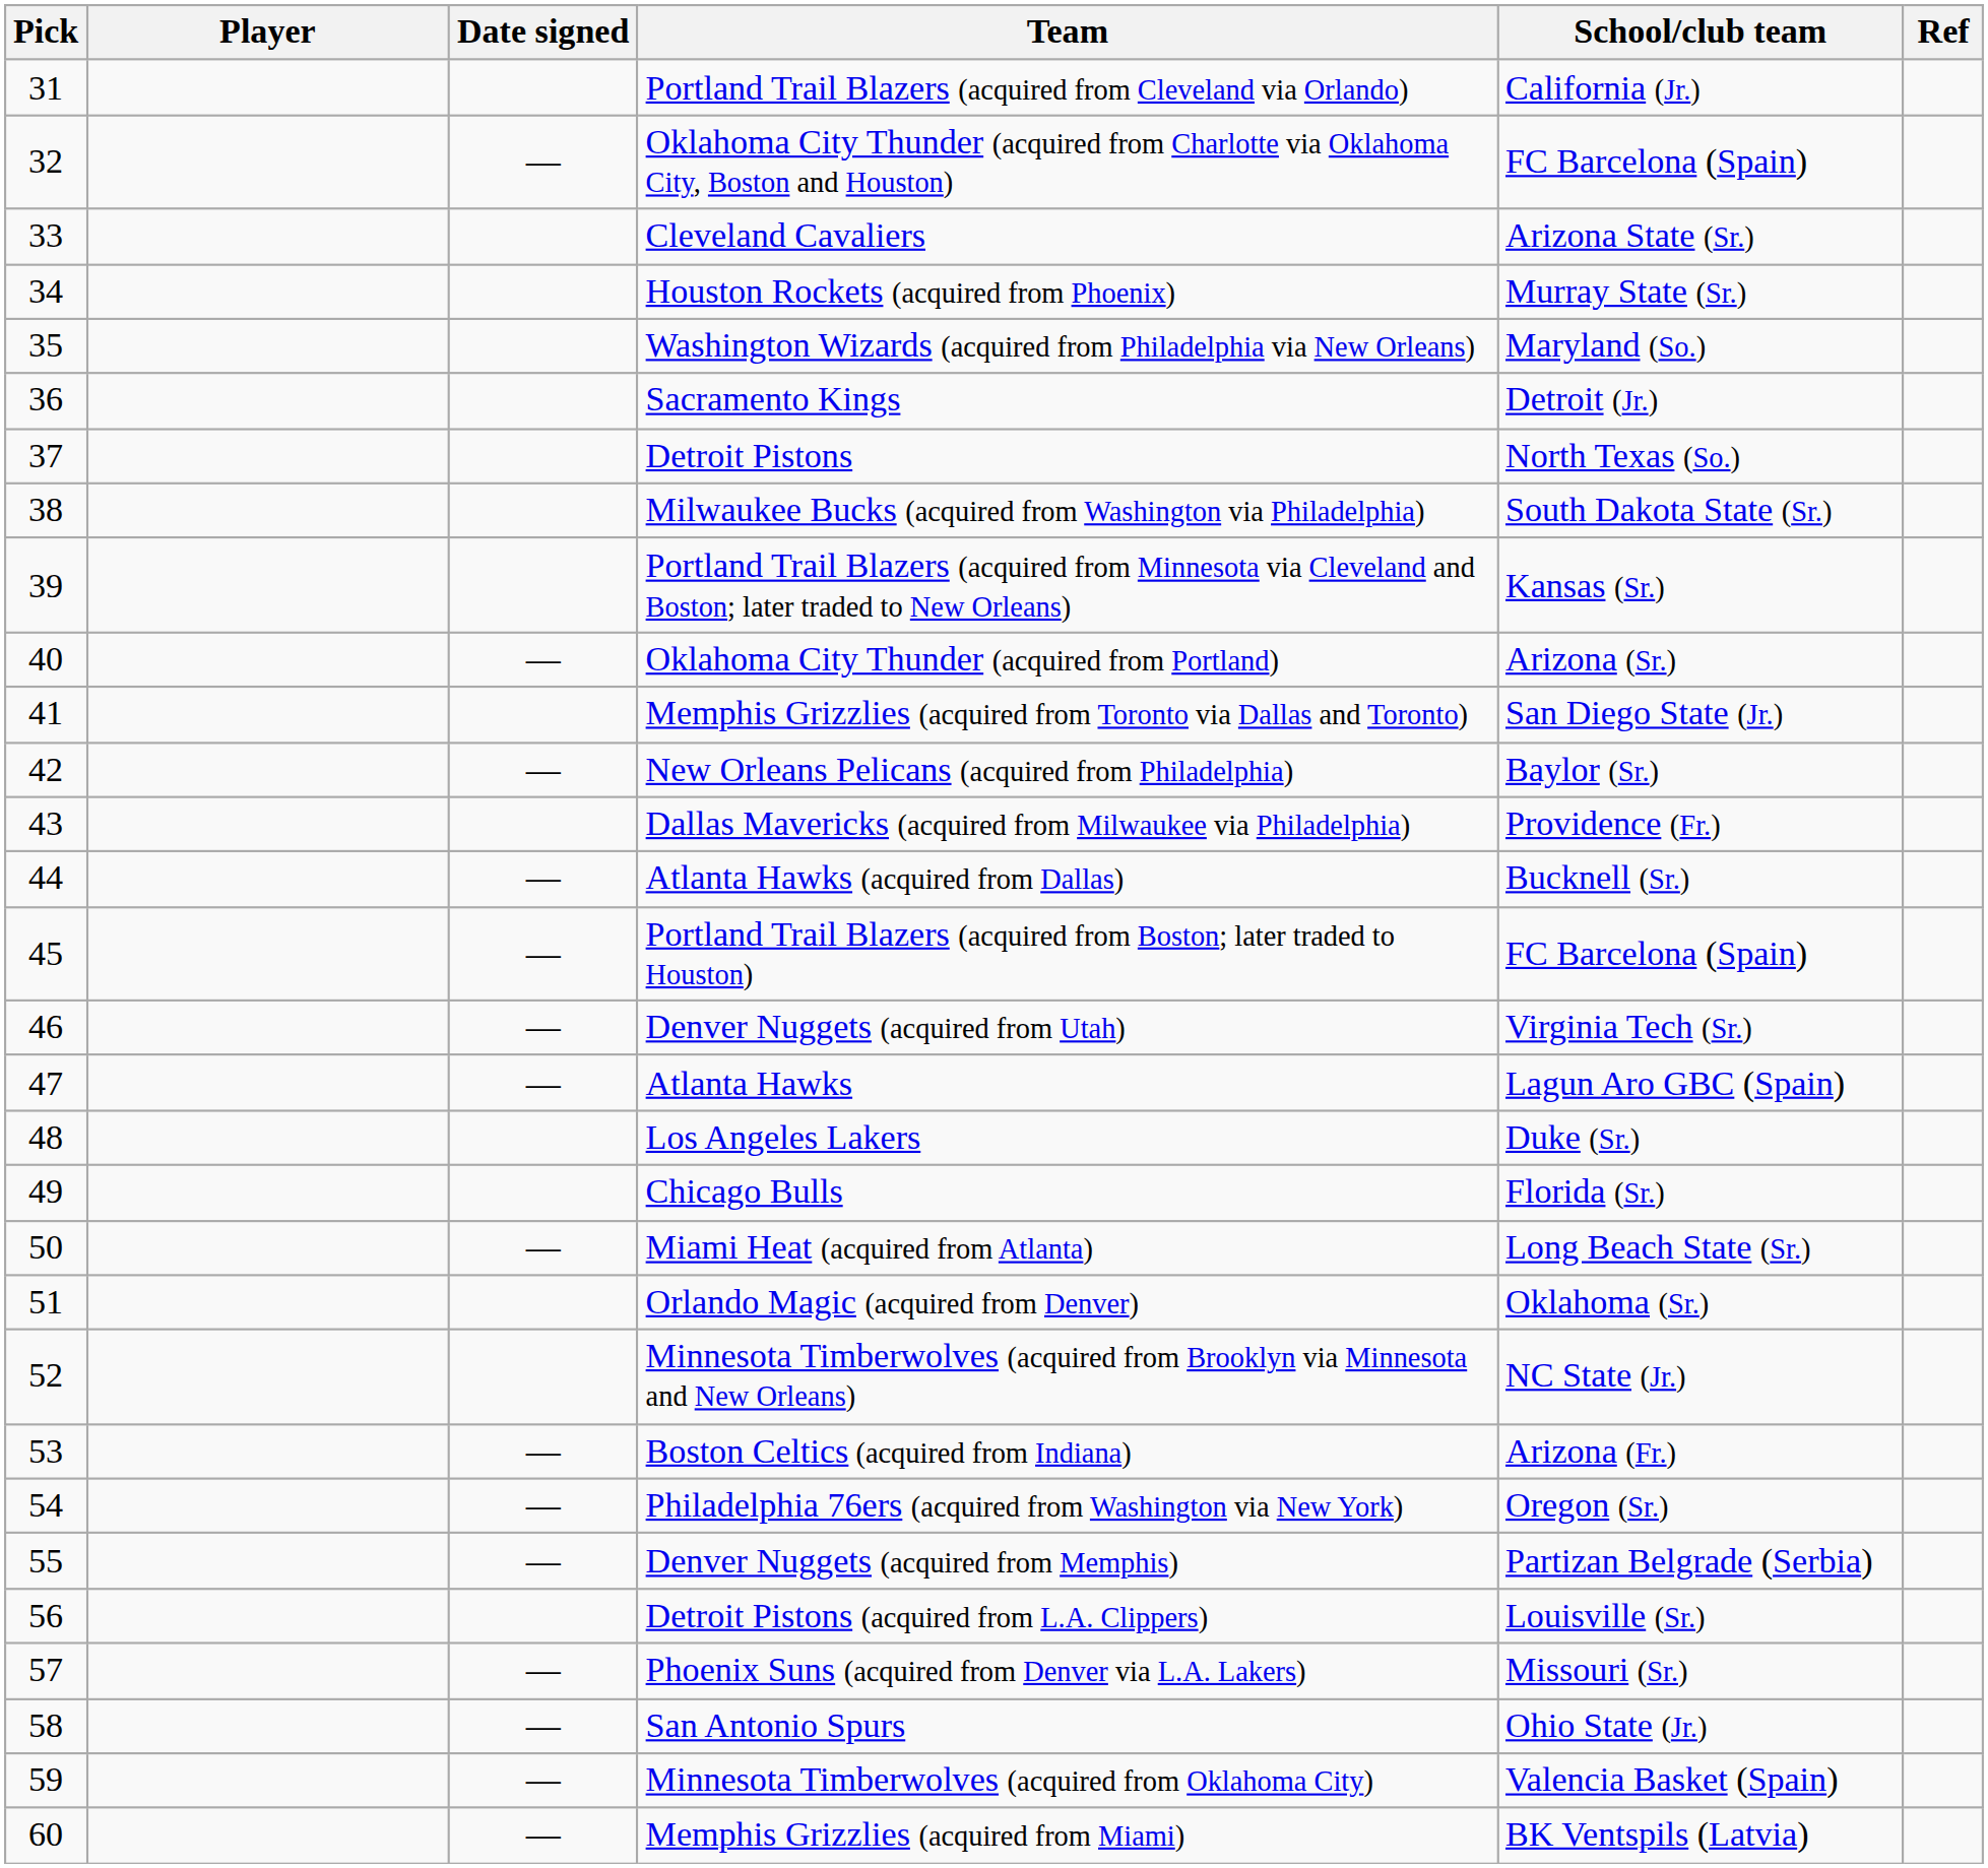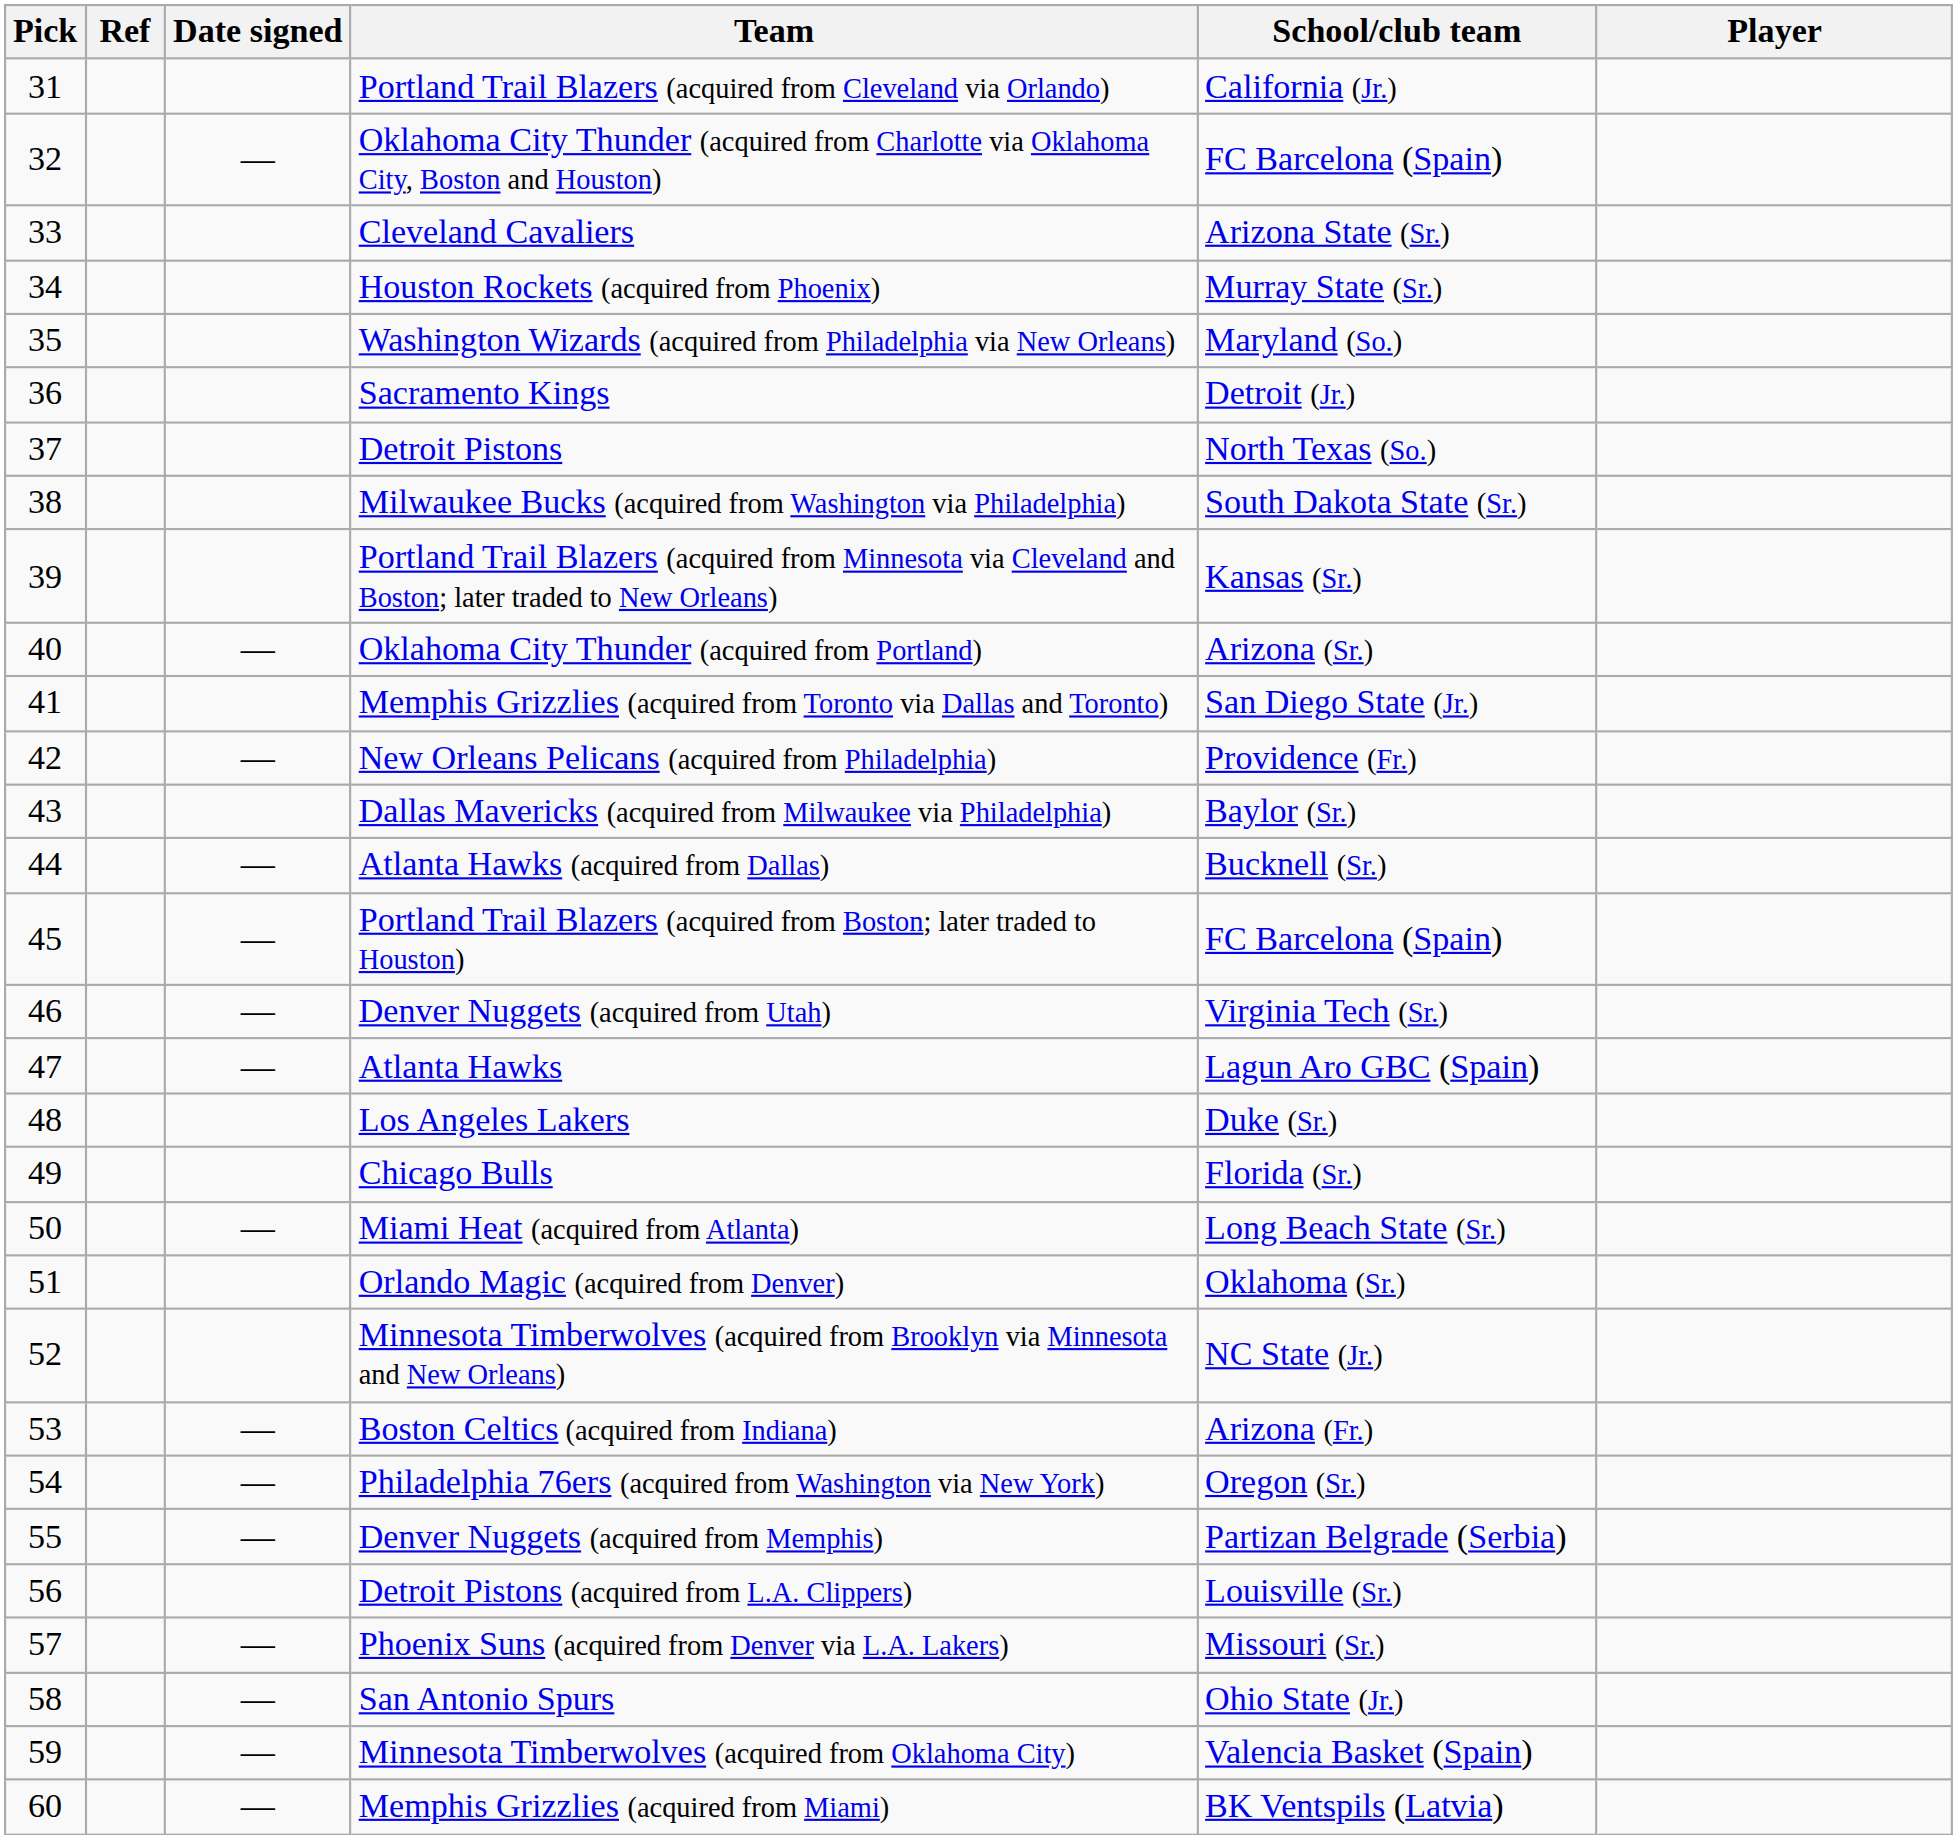columns swapped: Player <-> Ref
New Orleans Pelicans (acquired from Philadelphia) | School/club team: Baylor (Sr.) -> Providence (Fr.)
Dallas Mavericks (acquired from Milwaukee via Philadelphia) | School/club team: Providence (Fr.) -> Baylor (Sr.)
